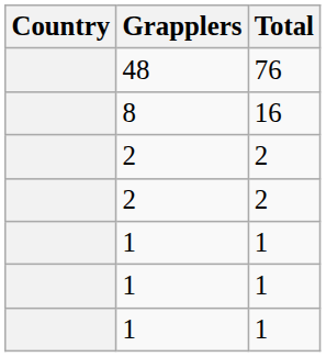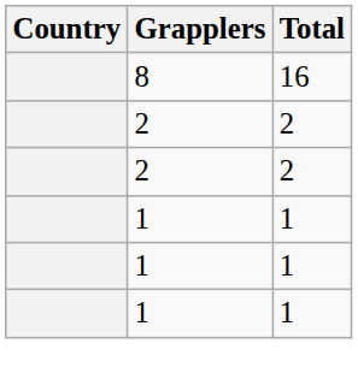- row: 48 | 76
